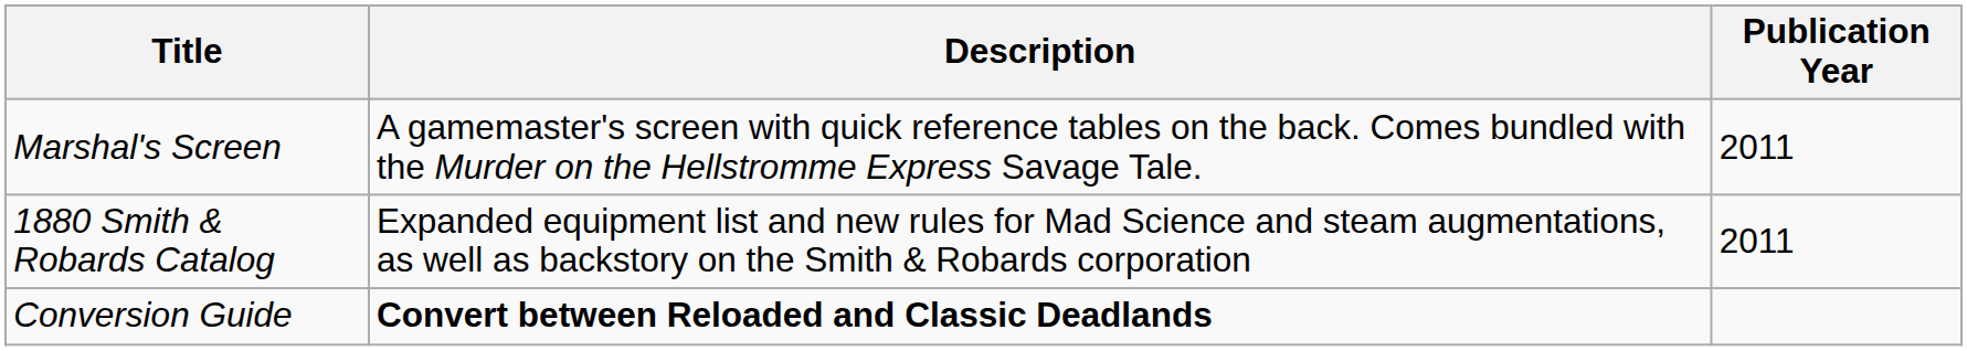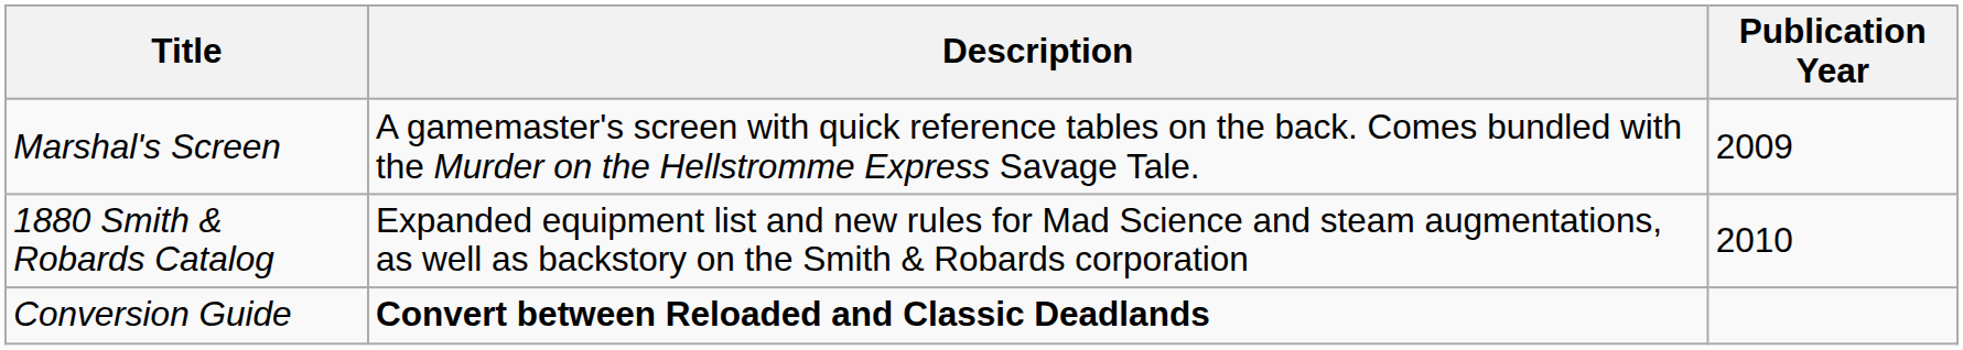Marshal's Screen | Publication Year: 2011 -> 2009
1880 Smith & Robards Catalog | Publication Year: 2011 -> 2010
